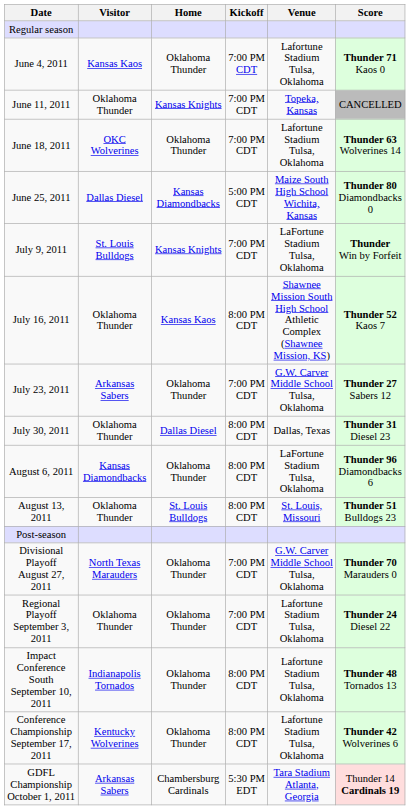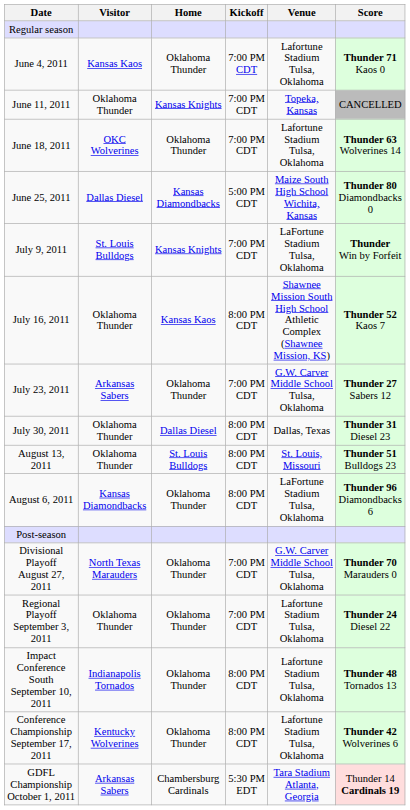rows swapped: August 6, 2011 <-> August 13, 2011
